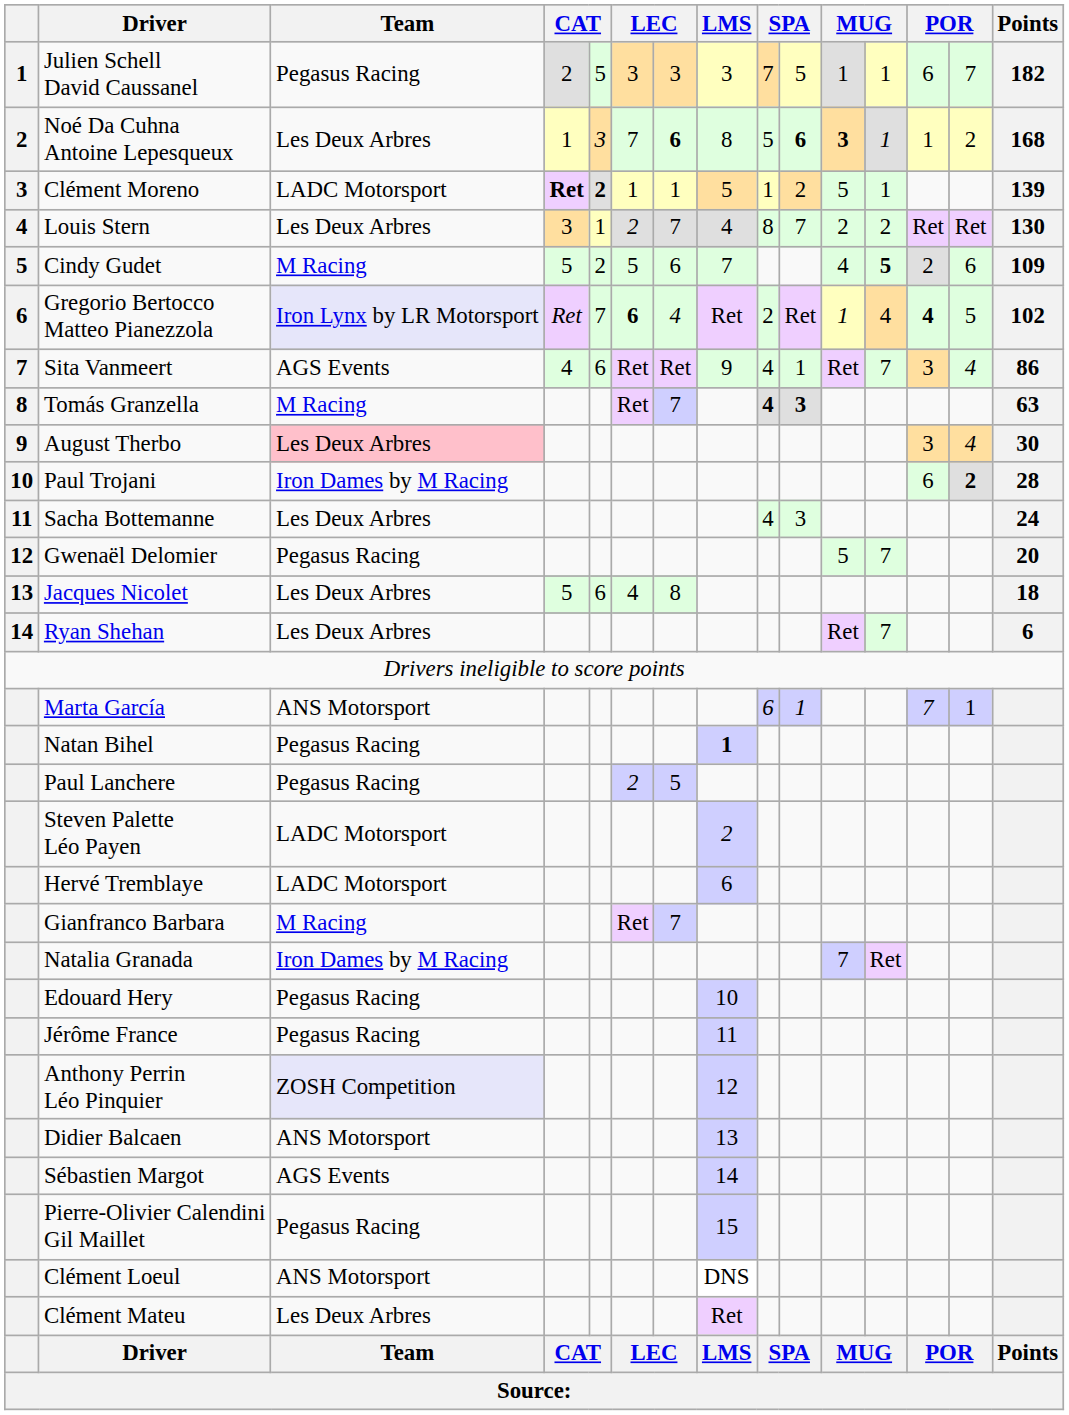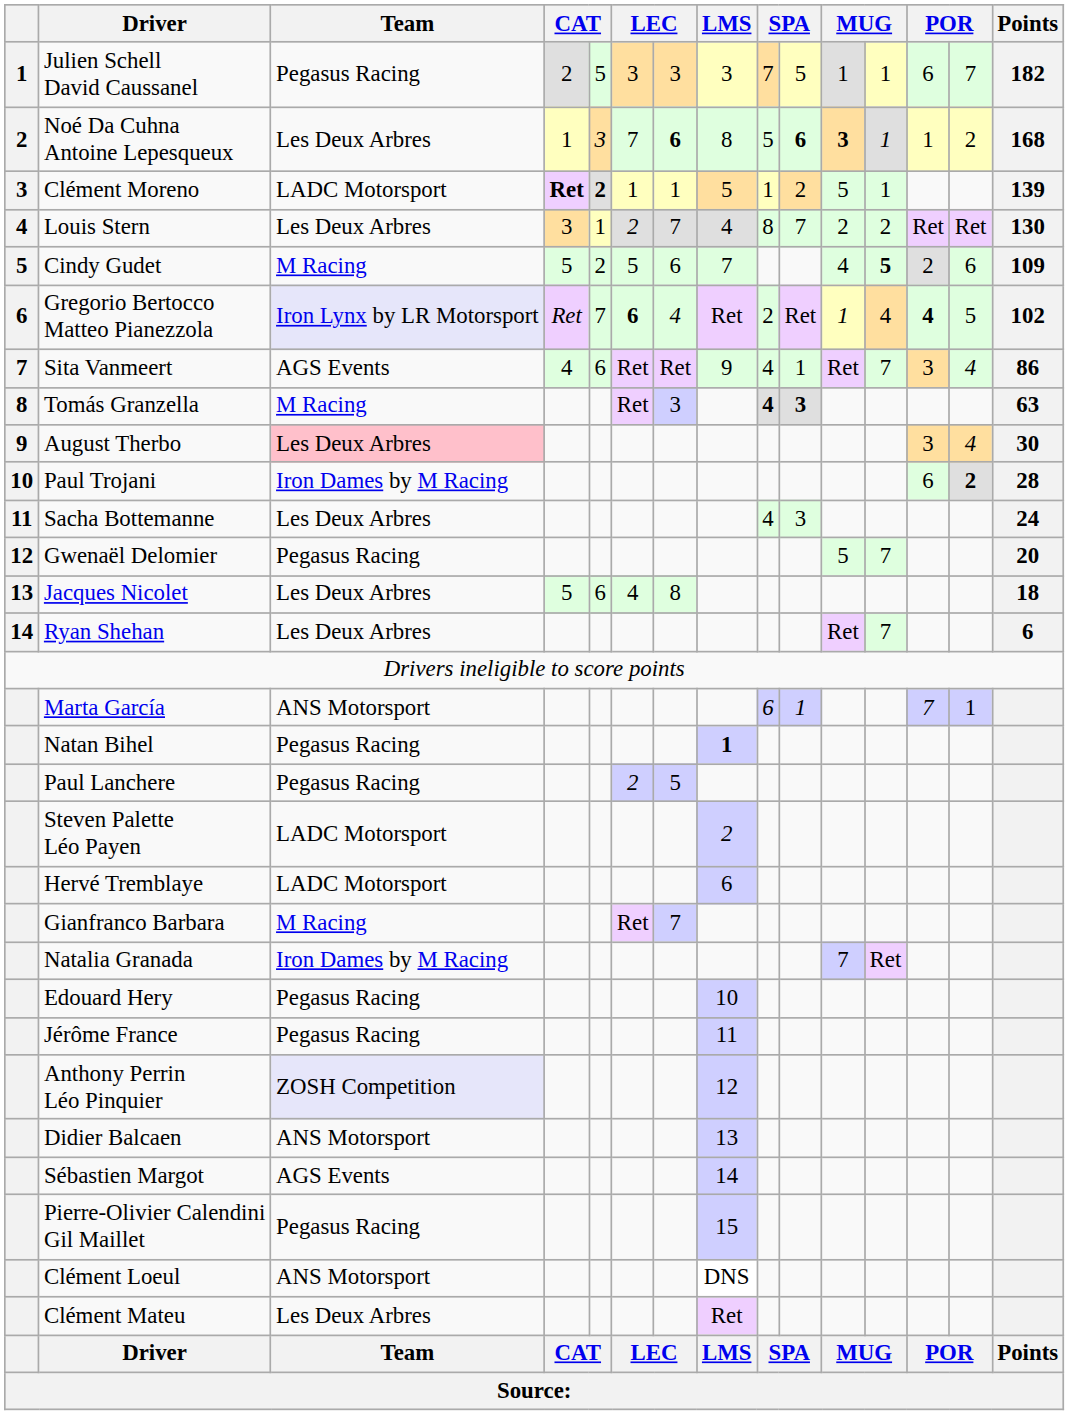Tomás Granzella | column 7: 7 -> 3
